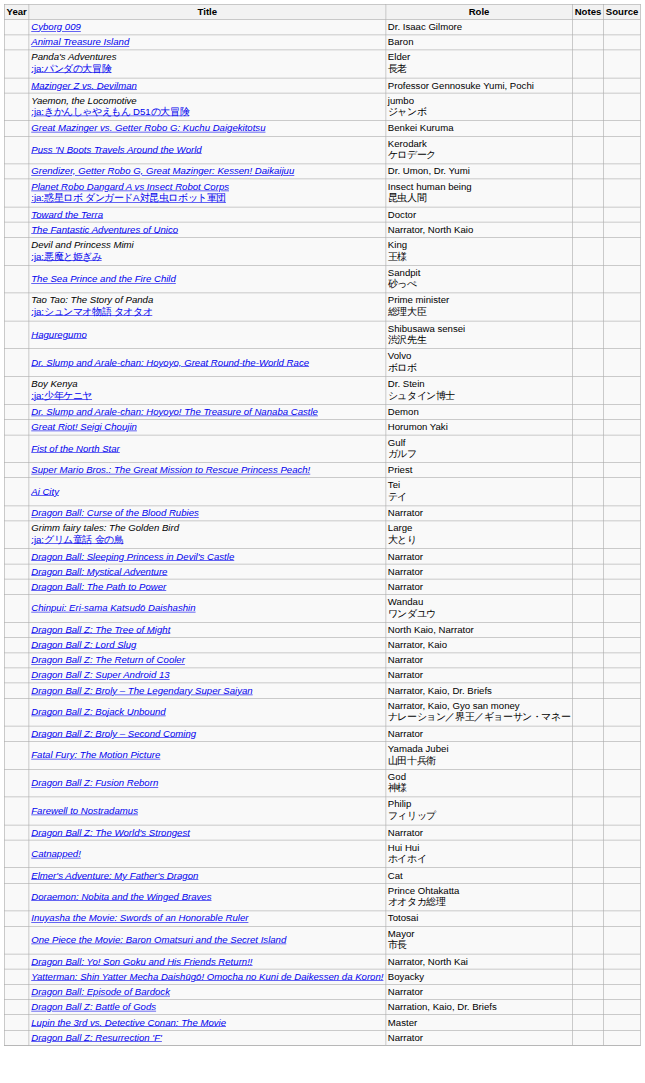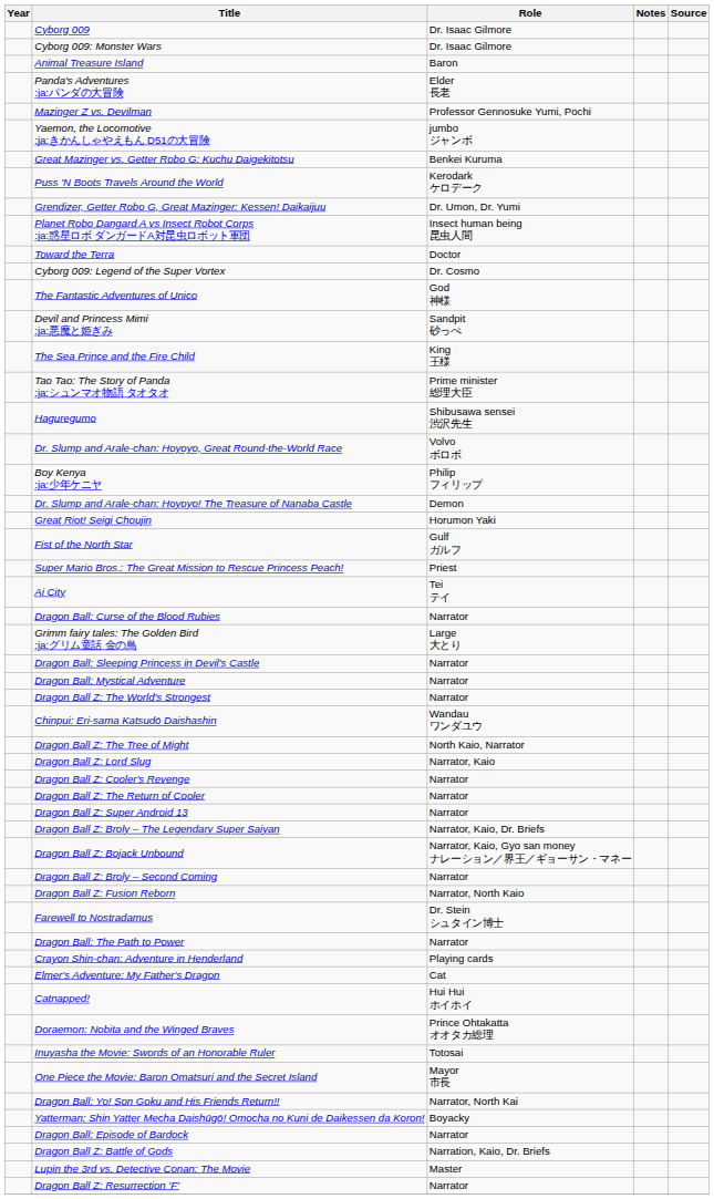+ row: Cyborg 009: Monster Wars | Dr. Isaac Gilmore
+ row: Cyborg 009: Legend of the Super Vortex | Dr. Cosmo
The Fantastic Adventures of Unico | Role: Narrator, North Kaio -> God 神様
Devil and Princess Mimi :ja:悪魔と姫ぎみ | Role: King 王様 -> Sandpit 砂っぺ
The Sea Prince and the Fire Child | Role: Sandpit 砂っぺ -> King 王様
Boy Kenya :ja:少年ケニヤ | Role: Dr. Stein シュタイン博士 -> Philip フィリップ
rows swapped: Dragon Ball Z: The World's Strongest <-> Dragon Ball: The Path to Power
+ row: Dragon Ball Z: Cooler's Revenge | Narrator
- row: Fatal Fury: The Motion Picture | Yamada Jubei 山田十兵衛
Dragon Ball Z: Fusion Reborn | Role: God 神様 -> Narrator, North Kaio
Farewell to Nostradamus | Role: Philip フィリップ -> Dr. Stein シュタイン博士
+ row: Crayon Shin-chan: Adventure in Henderland | Playing cards
rows swapped: Elmer's Adventure: My Father's Dragon <-> Catnapped!
